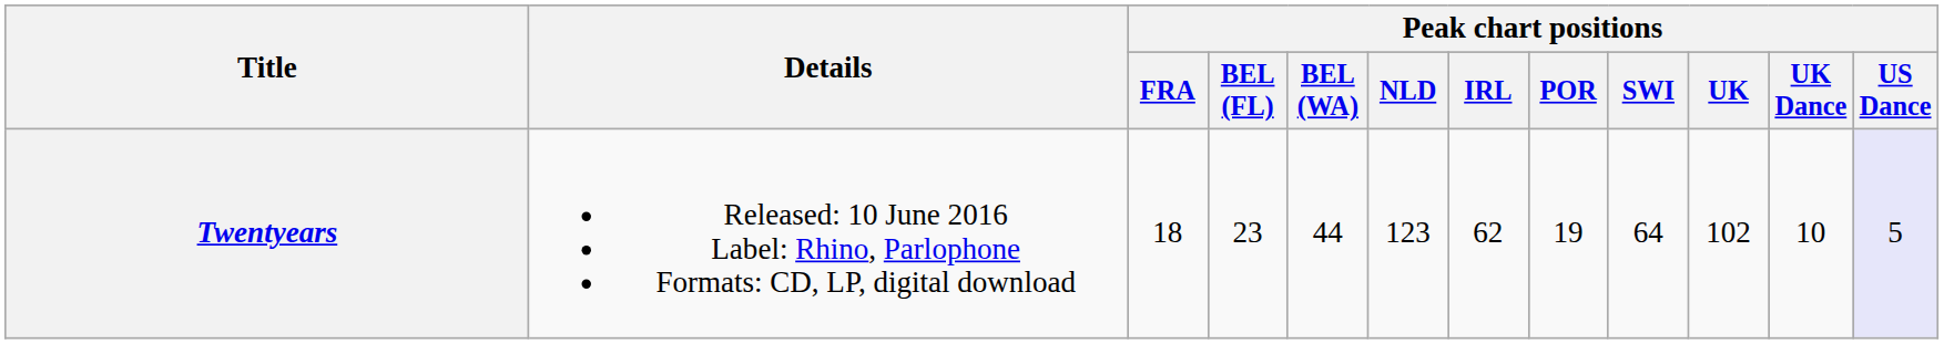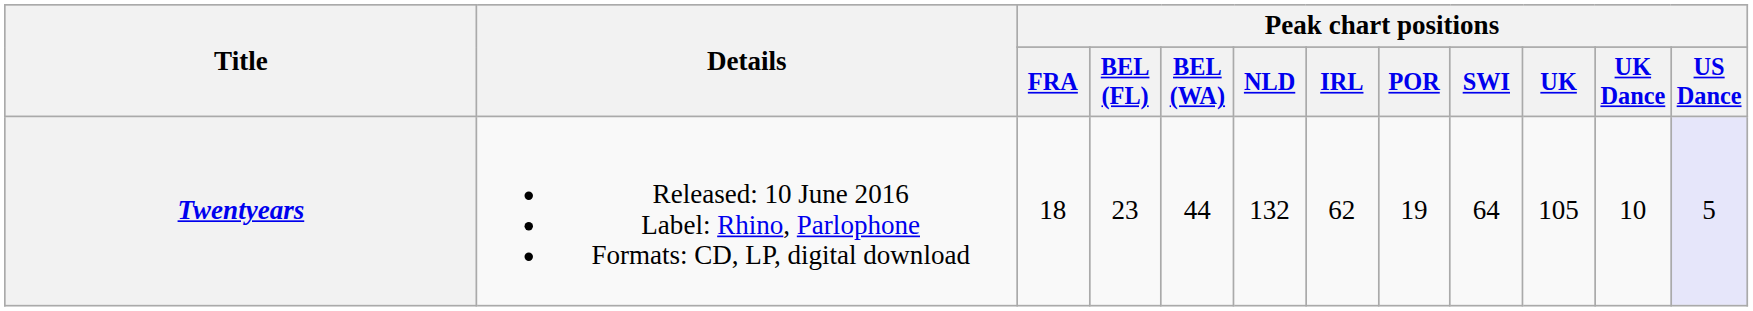Twentyears | Peak chart positions / NLD: 123 -> 132
Twentyears | Peak chart positions / UK: 102 -> 105
